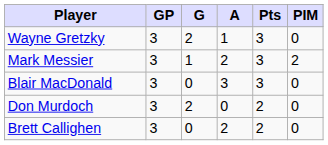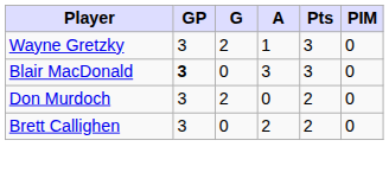- row: Mark Messier | 3 | 1 | 2 | 3 | 2
Blair MacDonald | GP: normal -> bold
